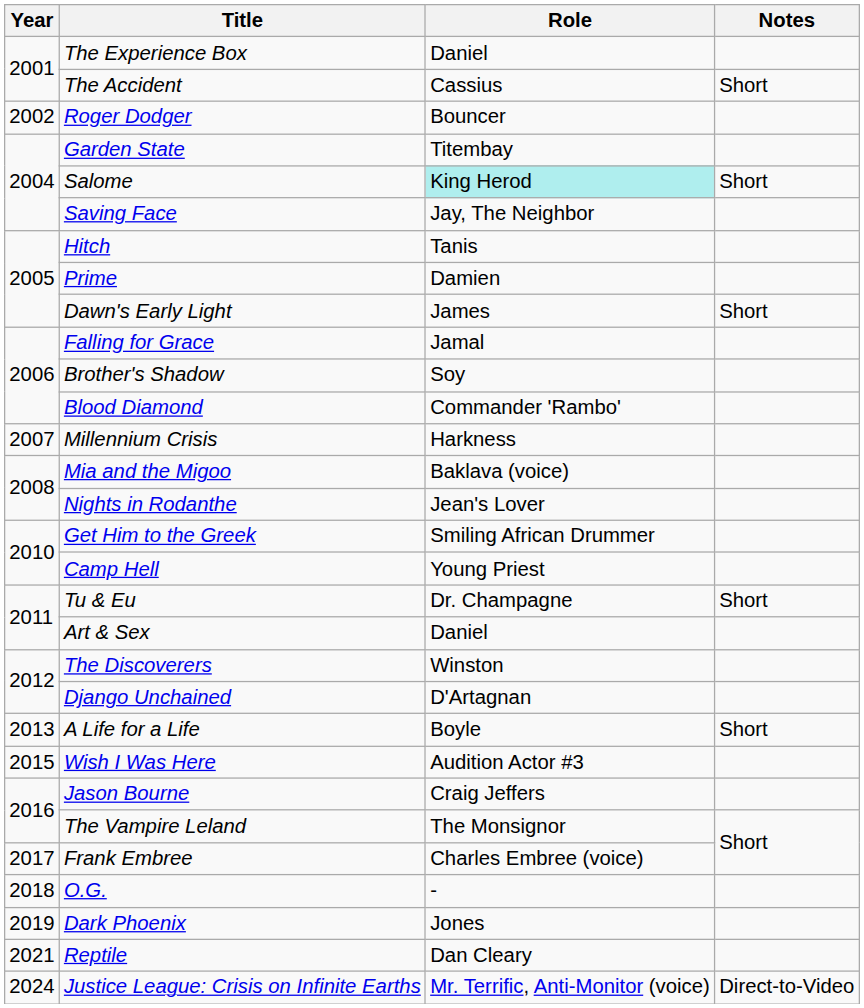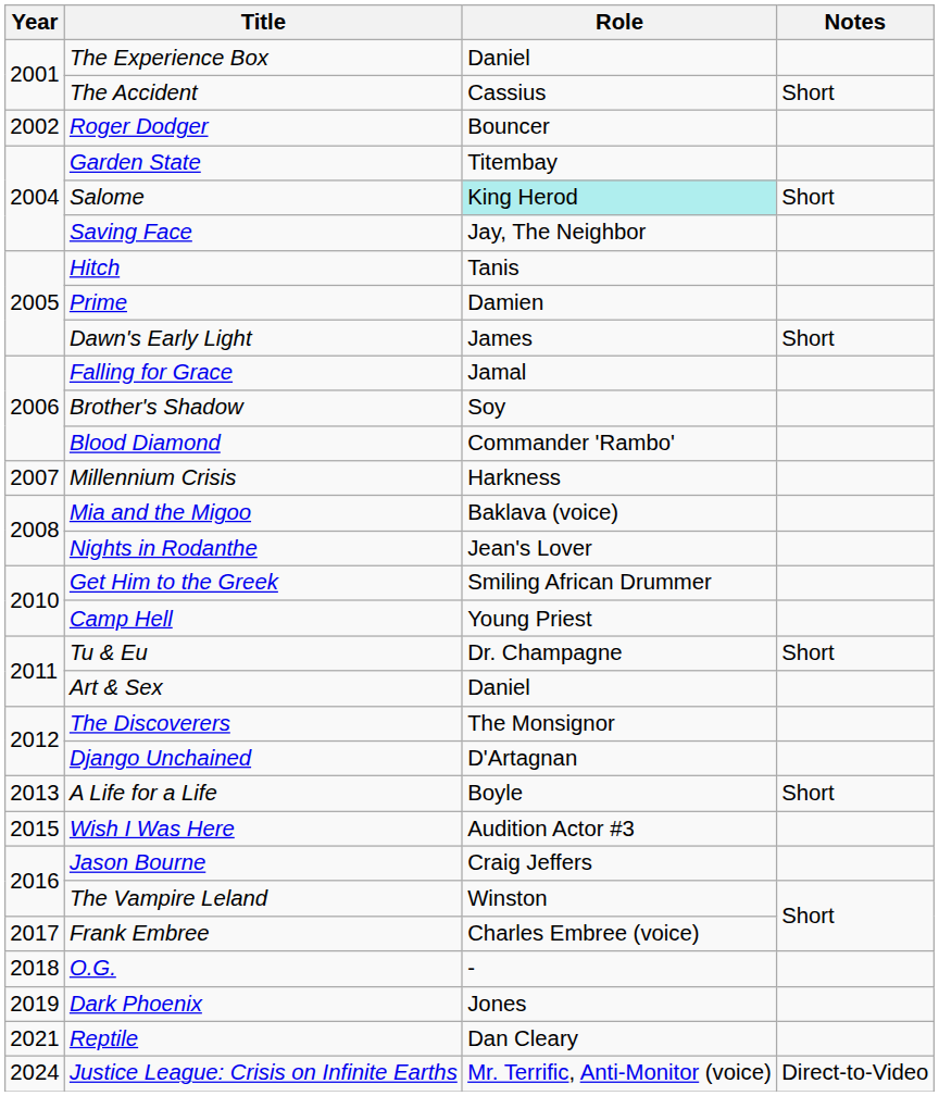The Discoverers | Role: Winston -> The Monsignor
The Vampire Leland | Role: The Monsignor -> Winston
